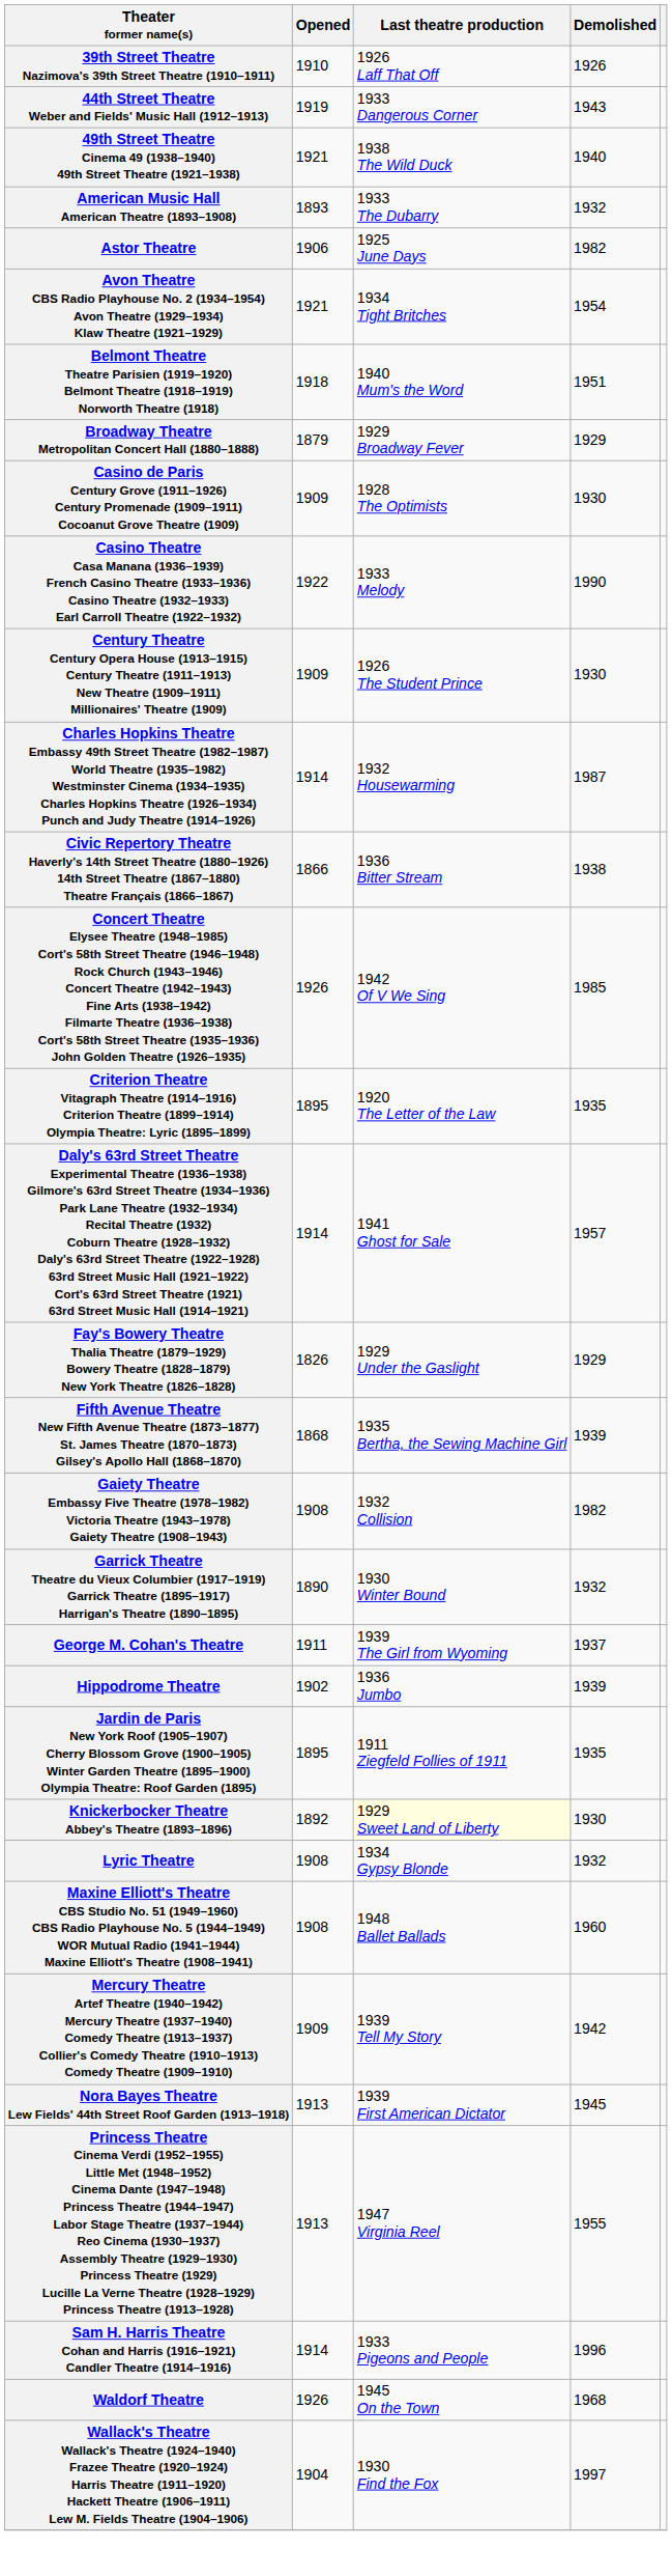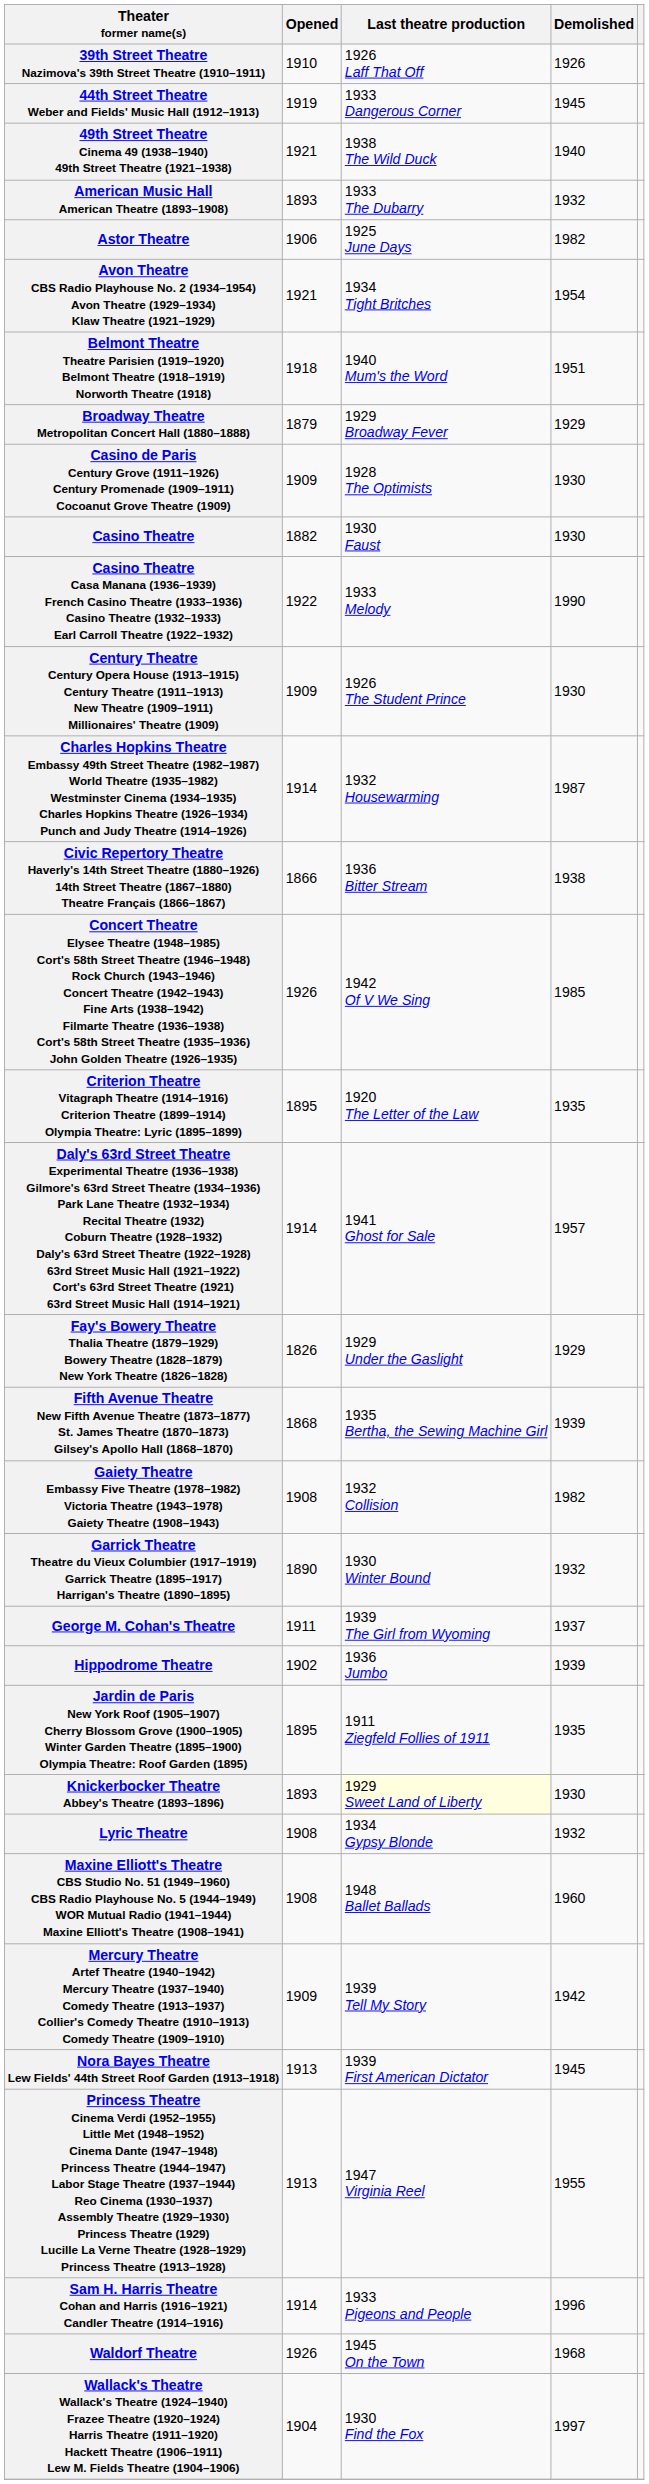44th Street Theatre Weber and Fields' Music Hall (1912–1913) | Demolished: 1943 -> 1945
+ row: Casino Theatre | 1882 | 1930 Faust | 1930
Knickerbocker Theatre Abbey's Theatre (1893–1896) | Opened: 1892 -> 1893
